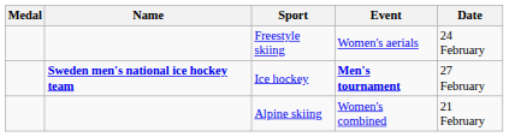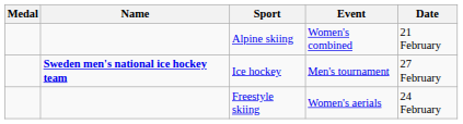rows swapped: Alpine skiing <-> Freestyle skiing
Ice hockey | Event: bold -> normal
